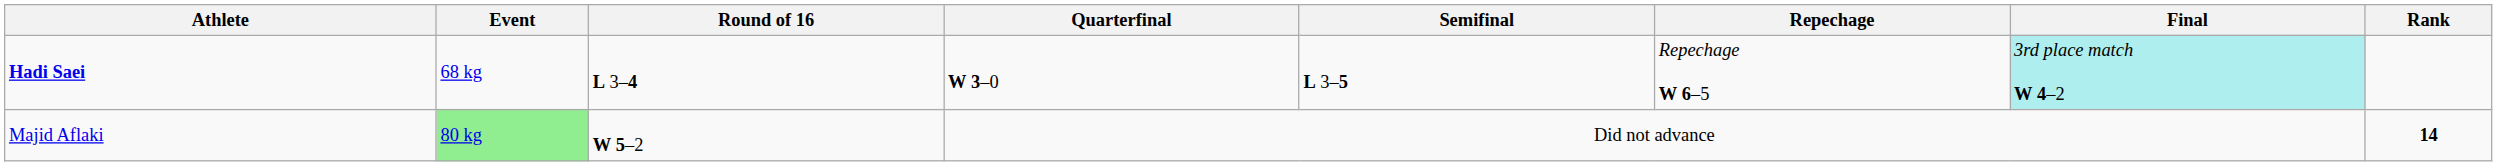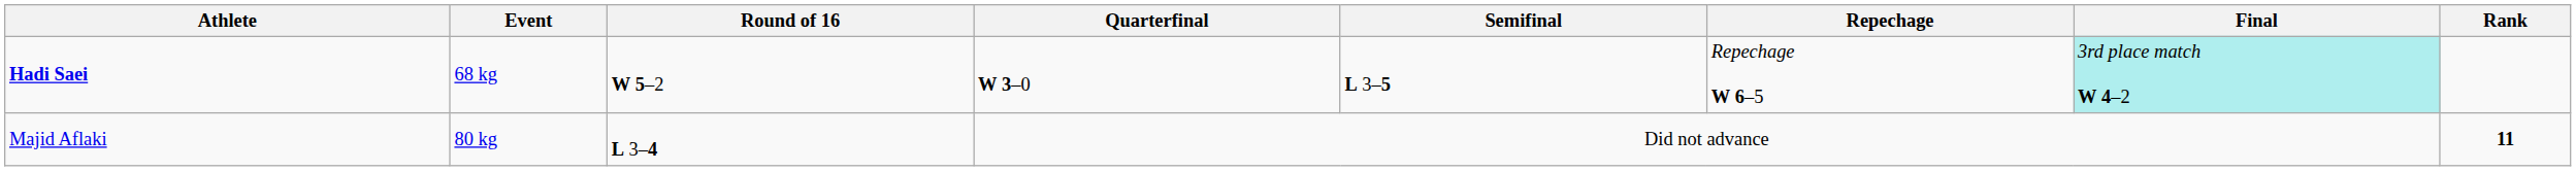Hadi Saei | Round of 16: L 3–4 -> W 5–2
Majid Aflaki | Event: lightgreen background -> no background
Majid Aflaki | Round of 16: W 5–2 -> L 3–4
Majid Aflaki | Rank: 14 -> 11
